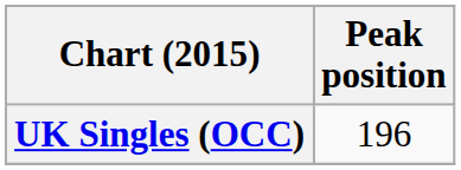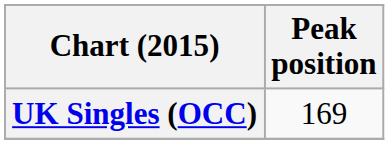UK Singles (OCC) | Peak position: 196 -> 169
